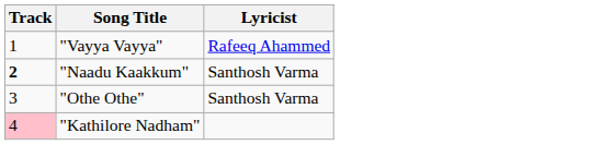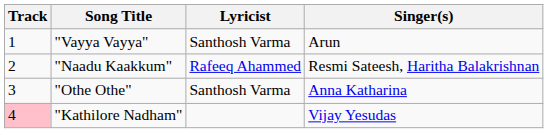+ column: Singer(s) | Arun | Resmi Sateesh, Haritha Balakrishnan | Anna Katharina | Vijay Yesudas
"Vayya Vayya" | Lyricist: Rafeeq Ahammed -> Santhosh Varma
"Naadu Kaakkum" | Track: bold -> normal
"Naadu Kaakkum" | Lyricist: Santhosh Varma -> Rafeeq Ahammed
